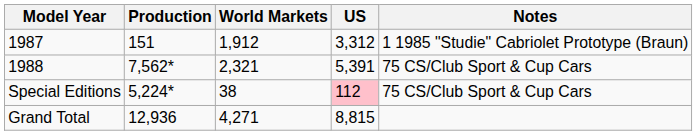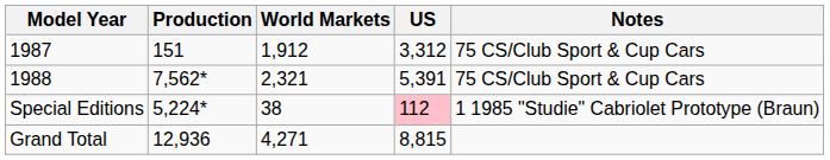1987 | Notes: 1 1985 "Studie" Cabriolet Prototype (Braun) -> 75 CS/Club Sport & Cup Cars
Special Editions | Notes: 75 CS/Club Sport & Cup Cars -> 1 1985 "Studie" Cabriolet Prototype (Braun)
